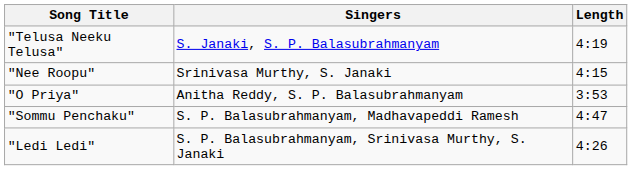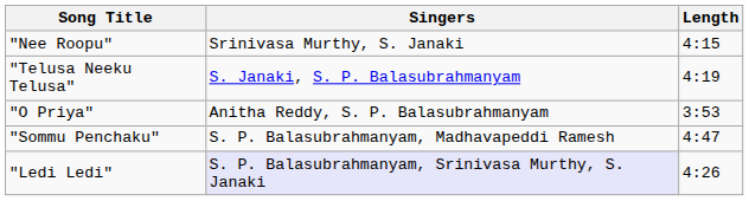rows swapped: "Telusa Neeku Telusa" <-> "Nee Roopu"
"Ledi Ledi" | Singers: no background -> lavender background
